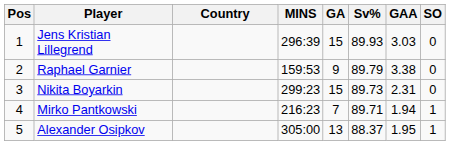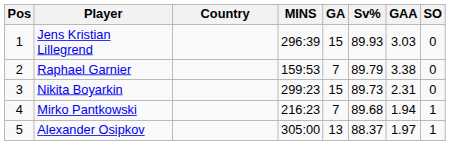Raphael Garnier | GA: 9 -> 7
Mirko Pantkowski | Sv%: 89.71 -> 89.68
Alexander Osipkov | GAA: 1.95 -> 1.97
